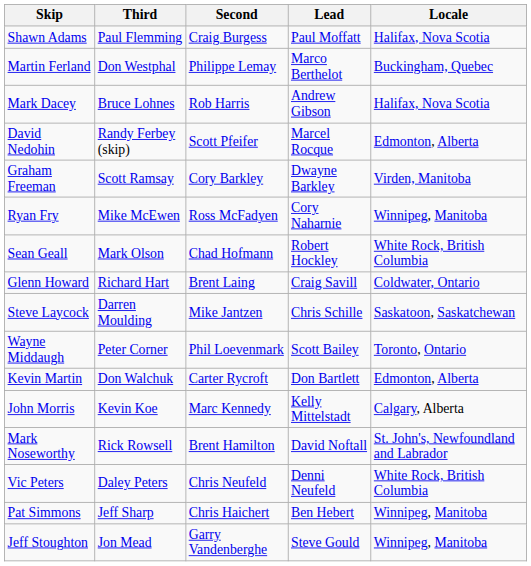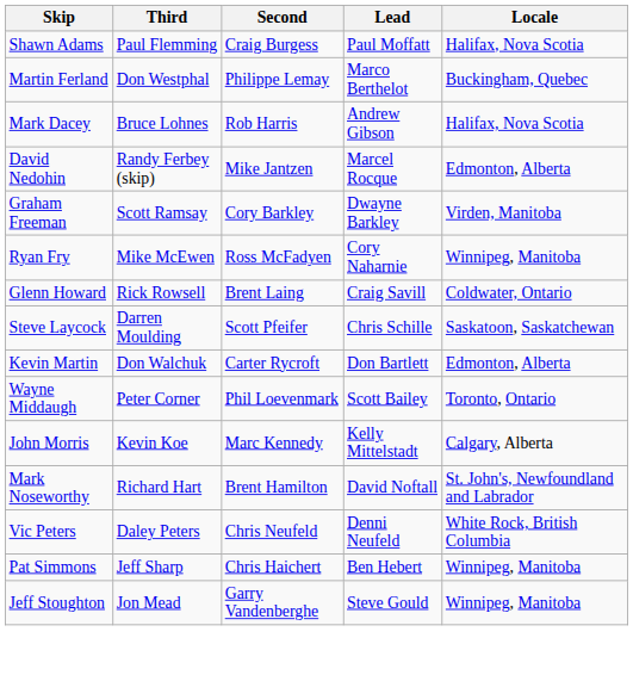David Nedohin | Second: Scott Pfeifer -> Mike Jantzen
- row: Sean Geall | Mark Olson | Chad Hofmann | Robert Hockley | White Rock, British Columbia
Glenn Howard | Third: Richard Hart -> Rick Rowsell
Steve Laycock | Second: Mike Jantzen -> Scott Pfeifer
rows swapped: Kevin Martin <-> Wayne Middaugh
Mark Noseworthy | Third: Rick Rowsell -> Richard Hart
